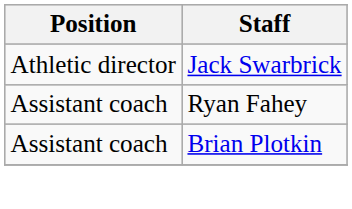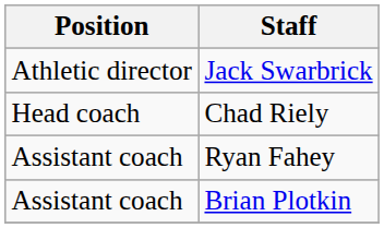+ row: Head coach | Chad Riely
